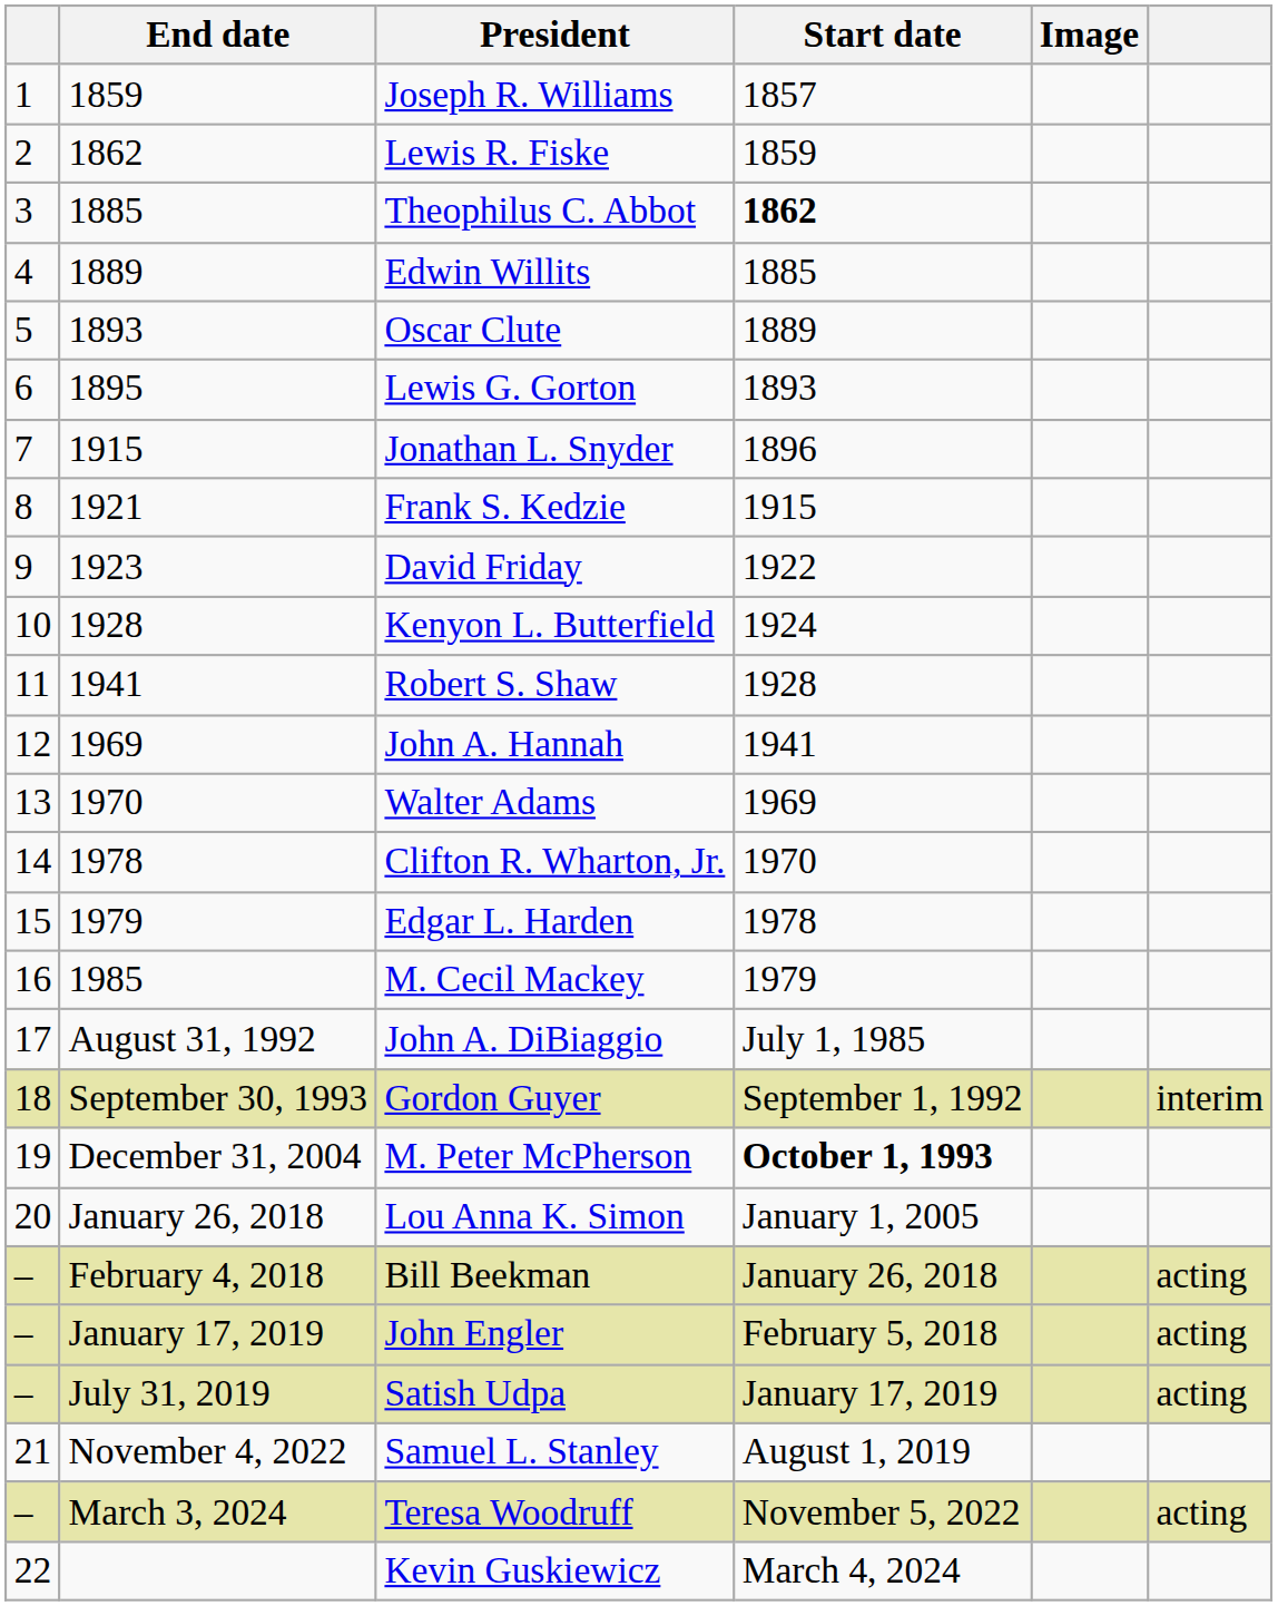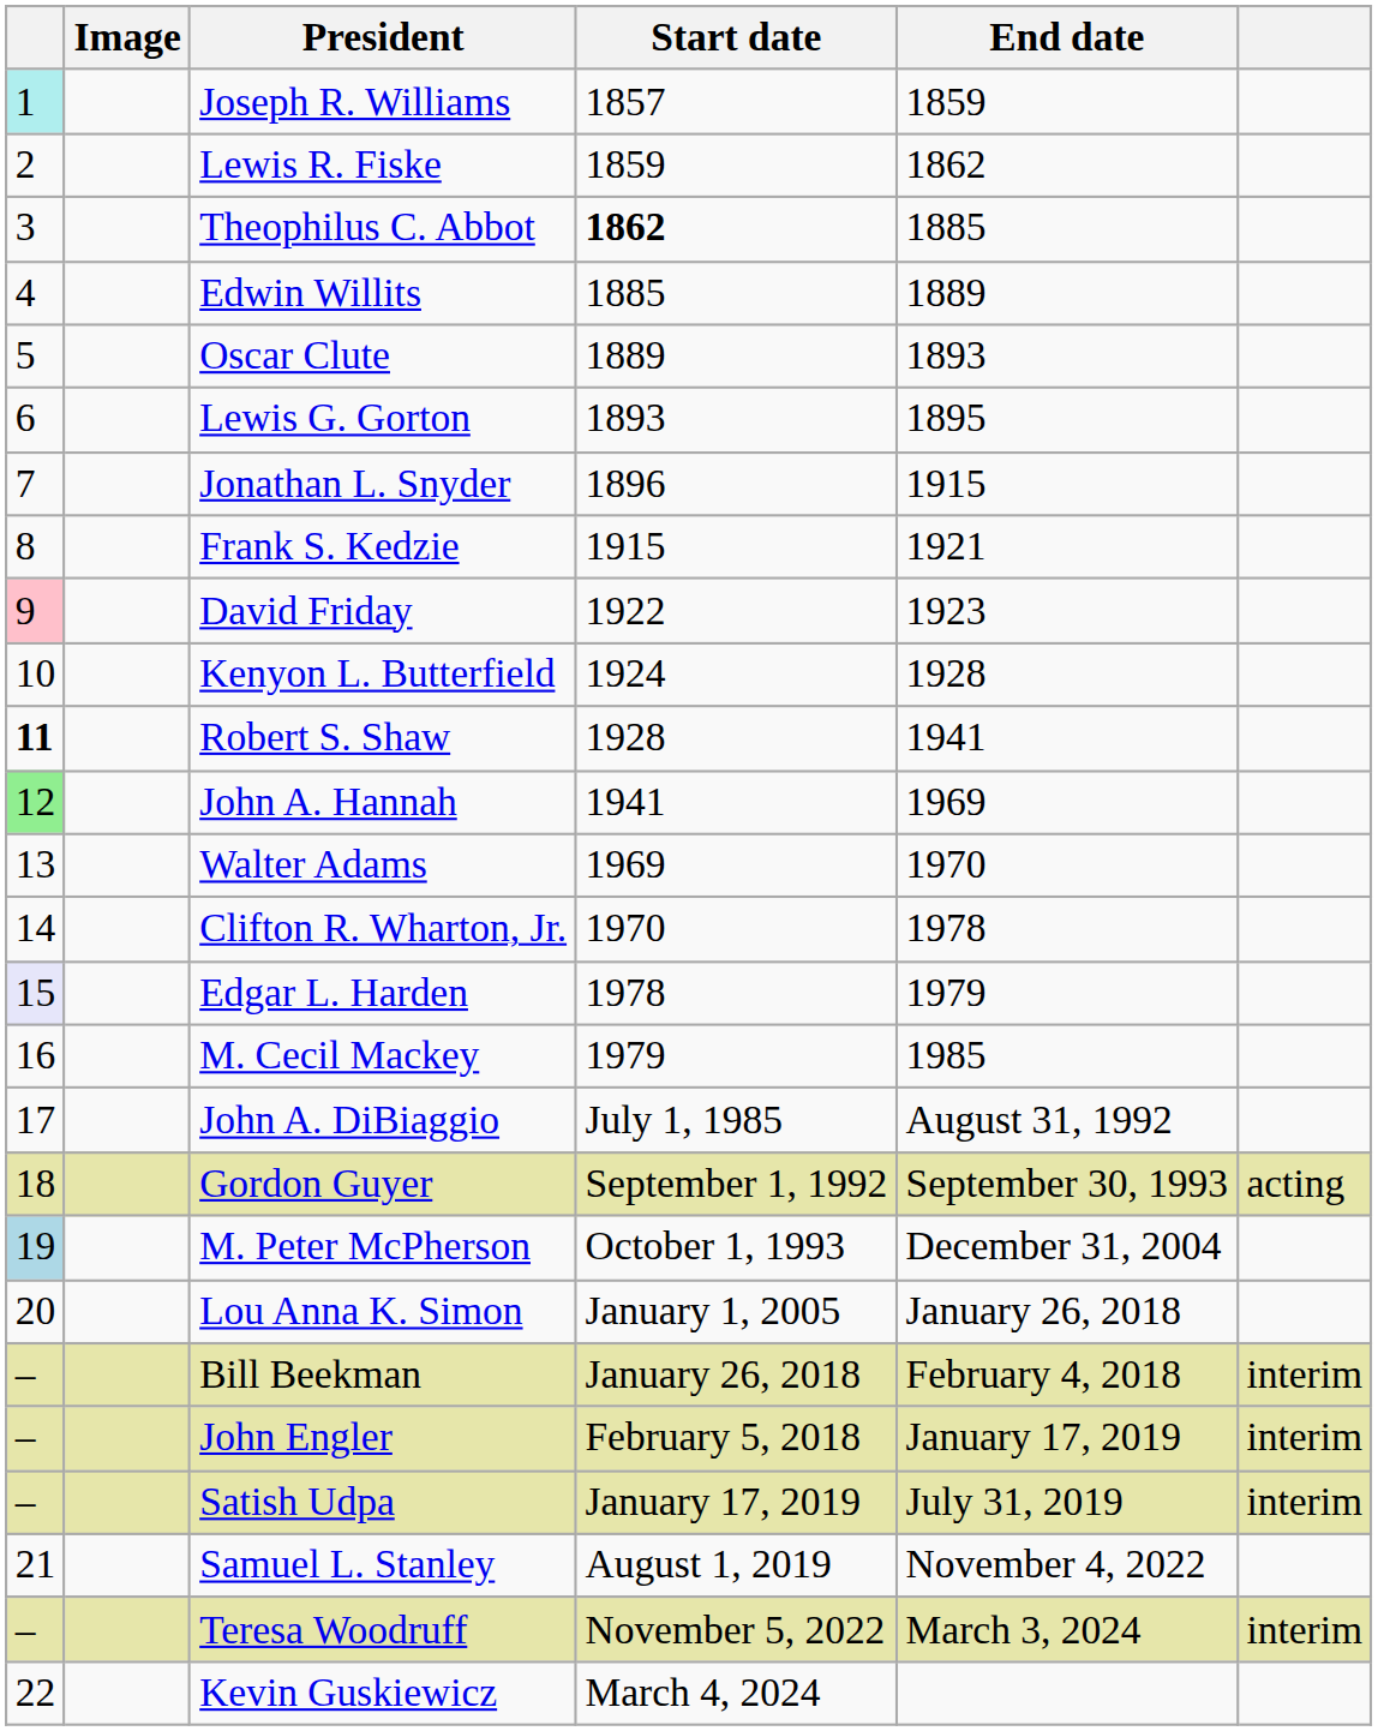columns swapped: Image <-> End date
Joseph R. Williams | column 1: no background -> paleturquoise background
David Friday | column 1: no background -> pink background
Robert S. Shaw | column 1: normal -> bold
John A. Hannah | column 1: no background -> lightgreen background
Edgar L. Harden | column 1: no background -> lavender background
Gordon Guyer | column 6: interim -> acting
M. Peter McPherson | column 1: no background -> lightblue background
M. Peter McPherson | Start date: bold -> normal
Bill Beekman | column 6: acting -> interim
John Engler | column 6: acting -> interim
Satish Udpa | column 6: acting -> interim
Teresa Woodruff | column 6: acting -> interim
